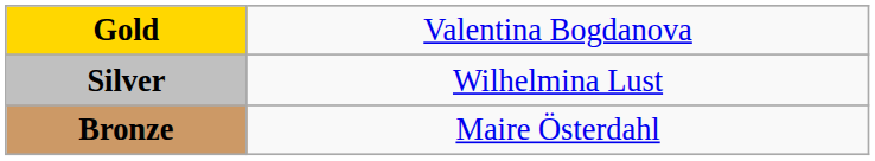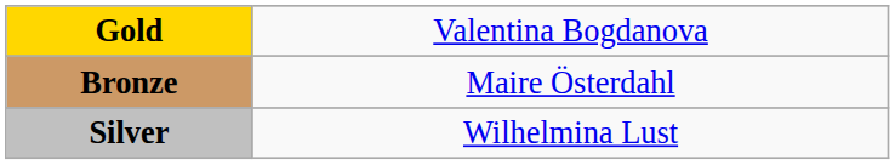rows swapped: Silver <-> Bronze
